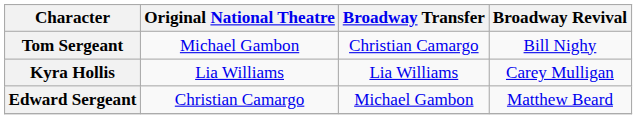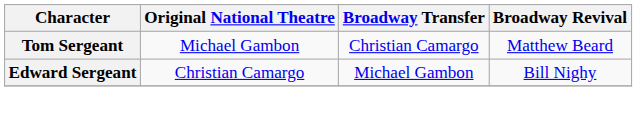Tom Sergeant | Broadway Revival: Bill Nighy -> Matthew Beard
- row: Kyra Hollis | Lia Williams | Lia Williams | Carey Mulligan
Edward Sergeant | Broadway Revival: Matthew Beard -> Bill Nighy
